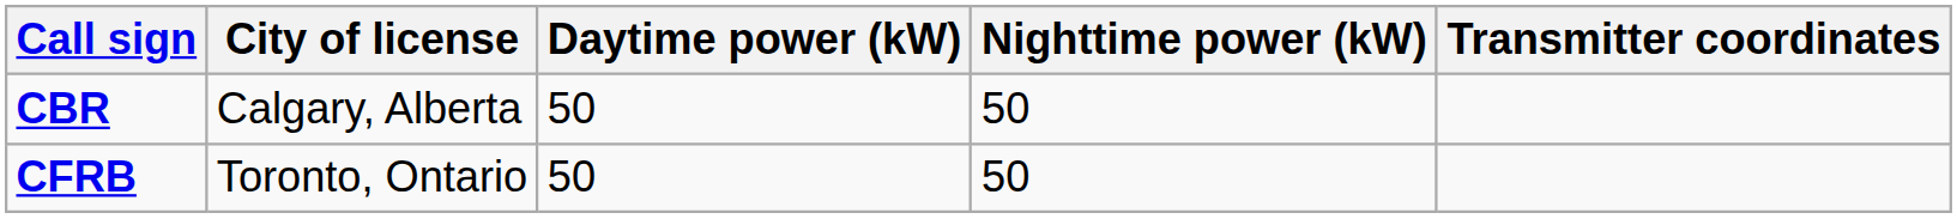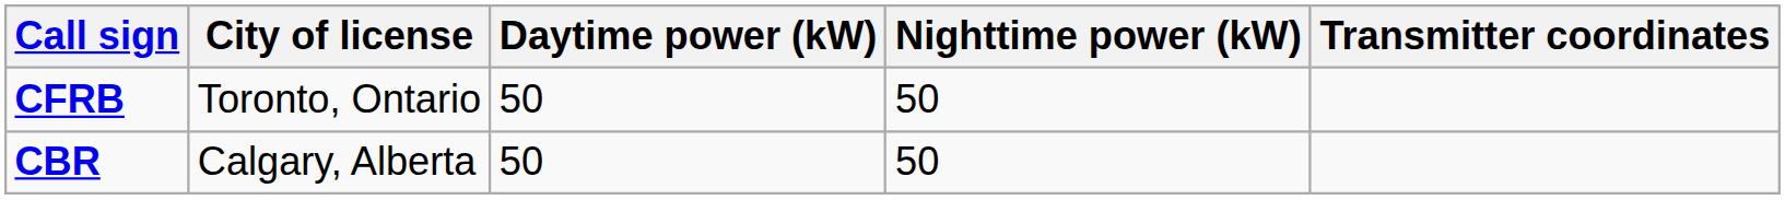rows swapped: CBR <-> CFRB
